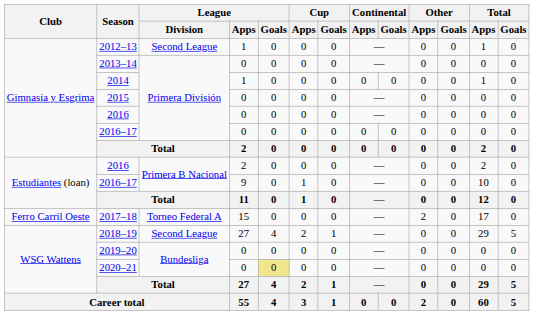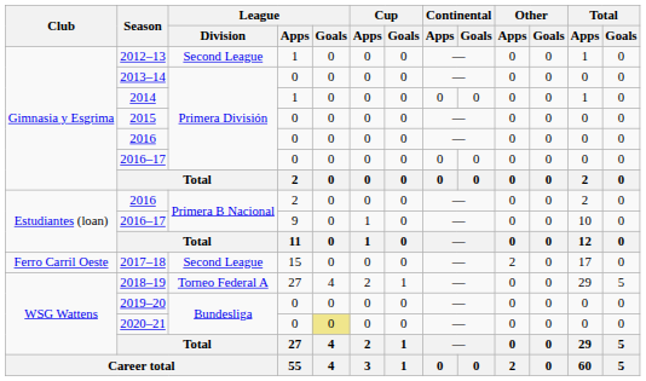2017–18 | League / Division: Torneo Federal A -> Second League
2018–19 | League / Division: Second League -> Torneo Federal A
